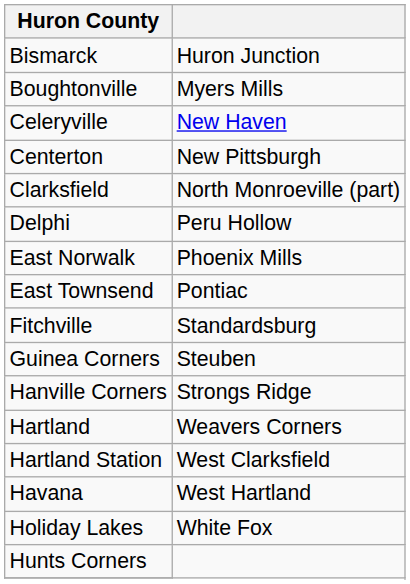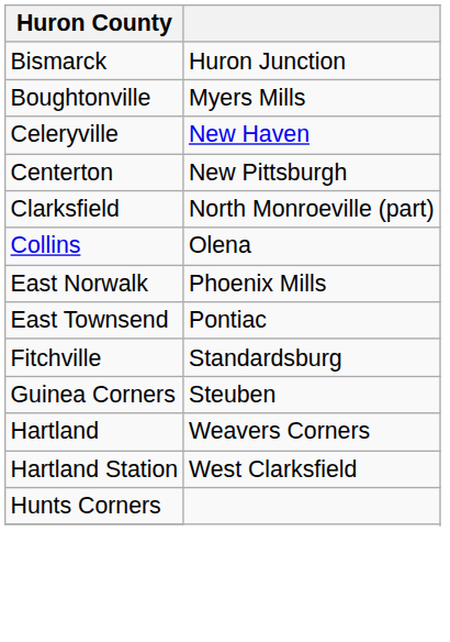+ row: Collins | Olena
- row: Delphi | Peru Hollow
- row: Hanville Corners | Strongs Ridge
- row: Havana | West Hartland
- row: Holiday Lakes | White Fox
